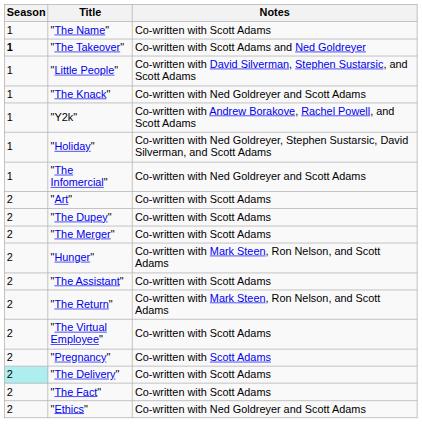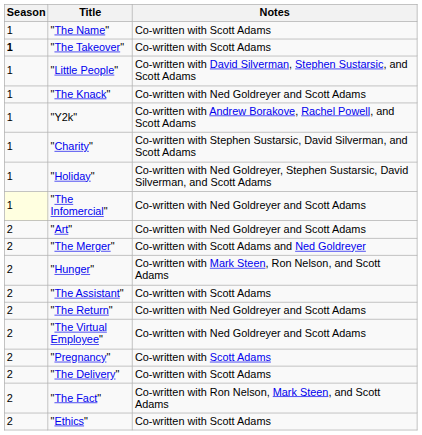"The Takeover" | Notes: Co-written with Scott Adams and Ned Goldreyer -> Co-written with Scott Adams
+ row: 1 | "Charity" | Co-written with Stephen Sustarsic, David Silverman, and Scott Adams
"The Infomercial" | Season: no background -> lightyellow background
"Art" | Notes: Co-written with Scott Adams -> Co-written with Ned Goldreyer and Scott Adams
- row: 2 | "The Dupey" | Co-written with Scott Adams
"The Merger" | Notes: Co-written with Scott Adams -> Co-written with Scott Adams and Ned Goldreyer
"The Return" | Notes: Co-written with Mark Steen, Ron Nelson, and Scott Adams -> Co-written with Ned Goldreyer and Scott Adams
"The Virtual Employee" | Notes: Co-written with Scott Adams -> Co-written with Ned Goldreyer and Scott Adams
"The Delivery" | Season: paleturquoise background -> no background
"The Fact" | Notes: Co-written with Scott Adams -> Co-written with Ron Nelson, Mark Steen, and Scott Adams
"Ethics" | Notes: Co-written with Ned Goldreyer and Scott Adams -> Co-written with Scott Adams
